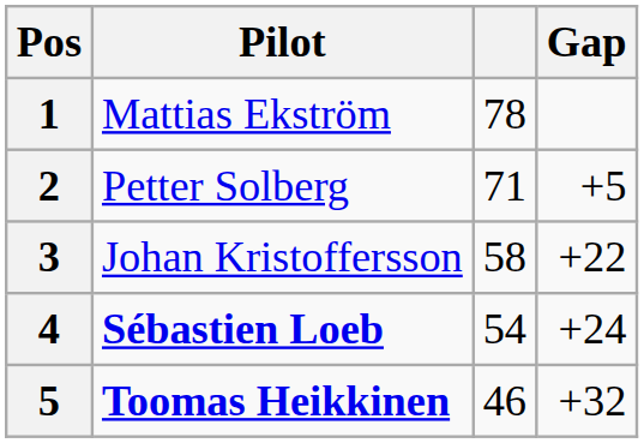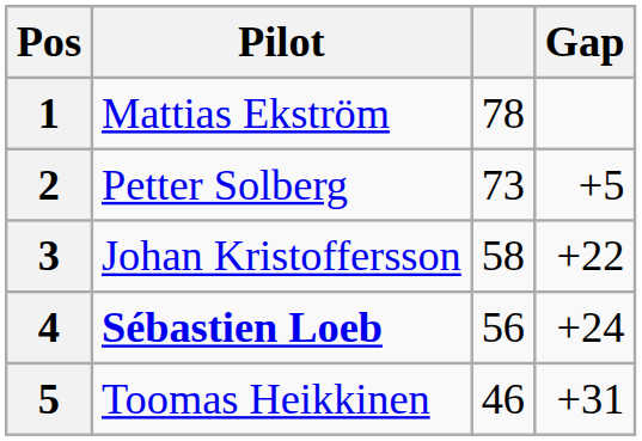2 | column 3: 71 -> 73
4 | column 3: 54 -> 56
5 | Pilot: bold -> normal
5 | Gap: +32 -> +31
